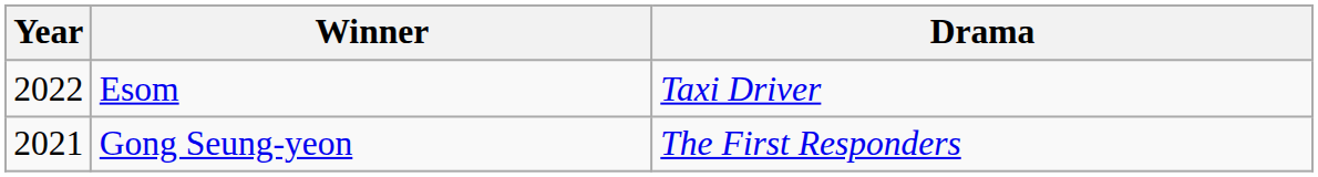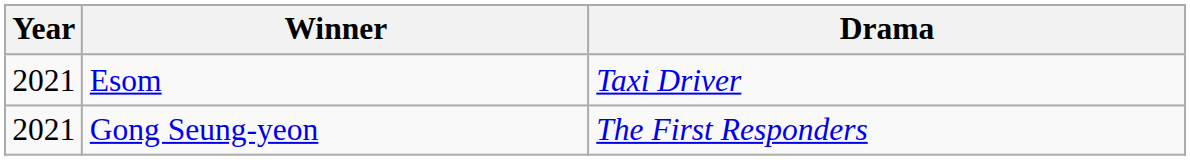Esom | Year: 2022 -> 2021
